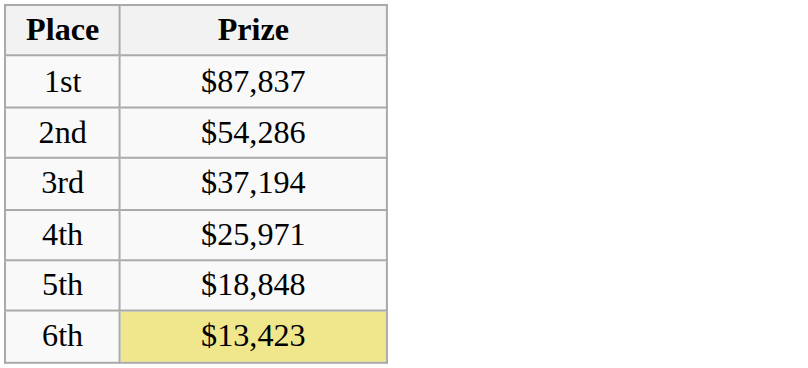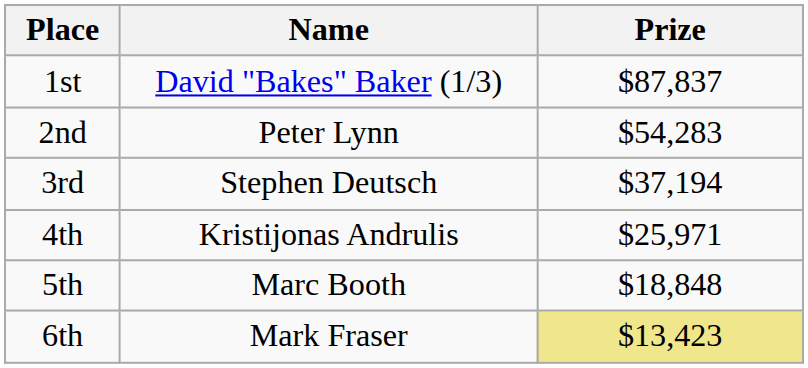+ column: Name | David "Bakes" Baker (1/3) | Peter Lynn | Stephen Deutsch | Kristijonas Andrulis | Marc Booth | Mark Fraser
2nd | Prize: $54,286 -> $54,283
